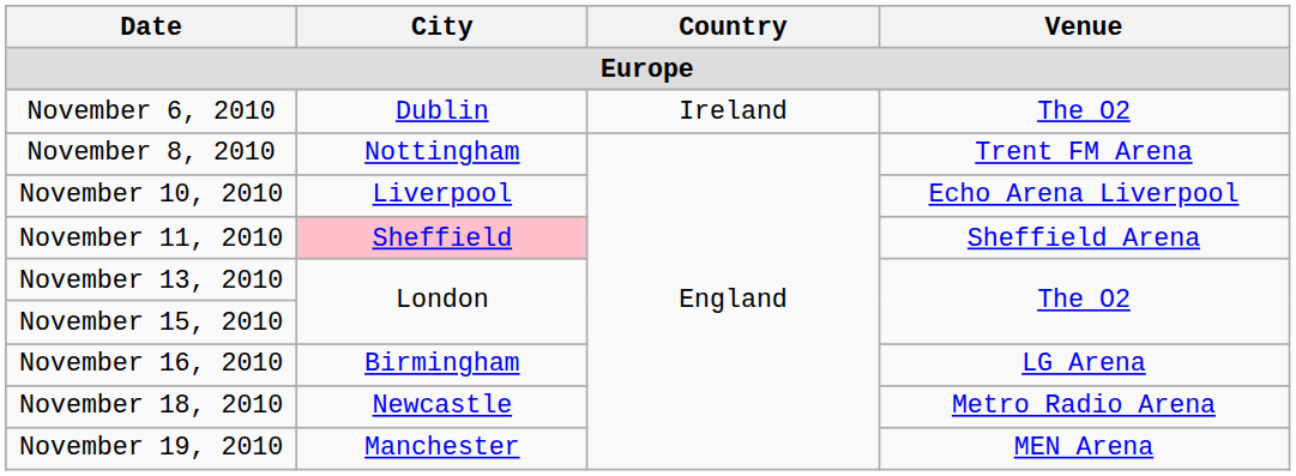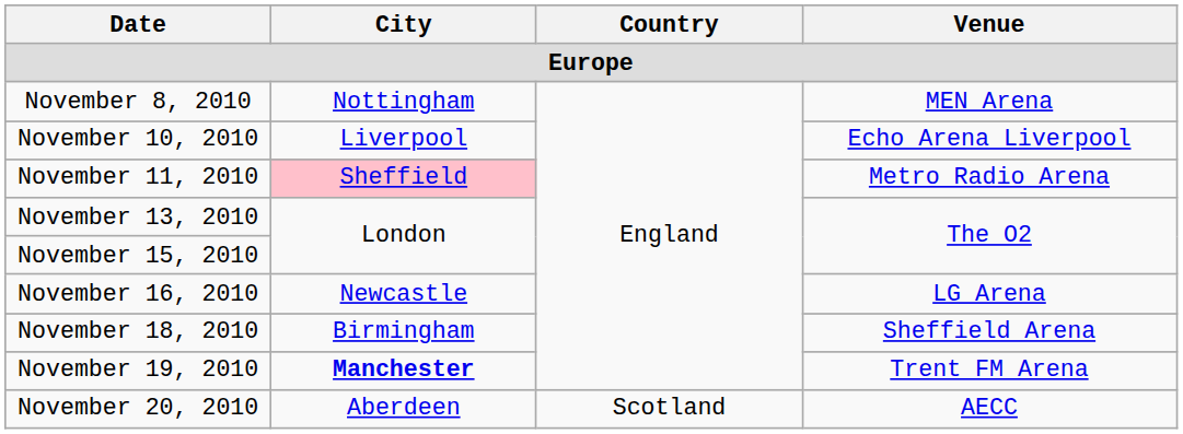- row: November 6, 2010 | Dublin | Ireland | The O2
November 8, 2010 | Venue: Trent FM Arena -> MEN Arena
November 11, 2010 | Venue: Sheffield Arena -> Metro Radio Arena
November 16, 2010 | City: Birmingham -> Newcastle
November 18, 2010 | City: Newcastle -> Birmingham
November 18, 2010 | Venue: Metro Radio Arena -> Sheffield Arena
November 19, 2010 | City: normal -> bold
November 19, 2010 | Venue: MEN Arena -> Trent FM Arena
+ row: November 20, 2010 | Aberdeen | Scotland | AECC
